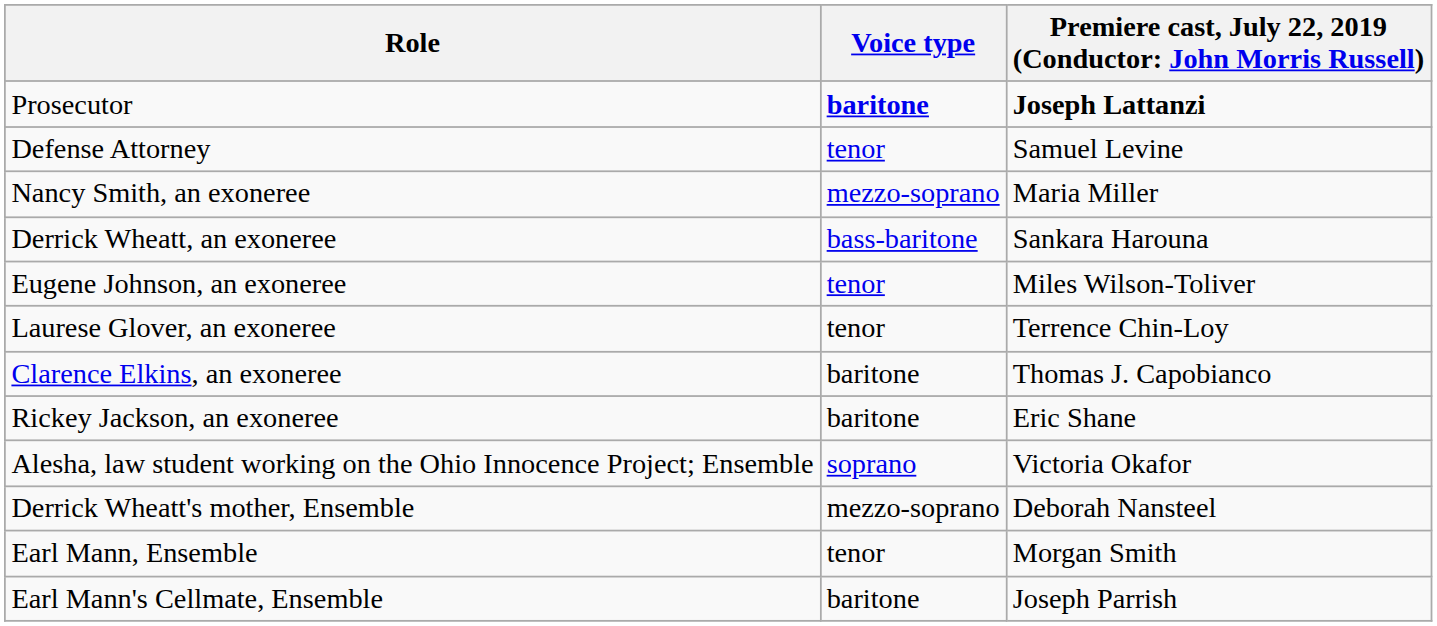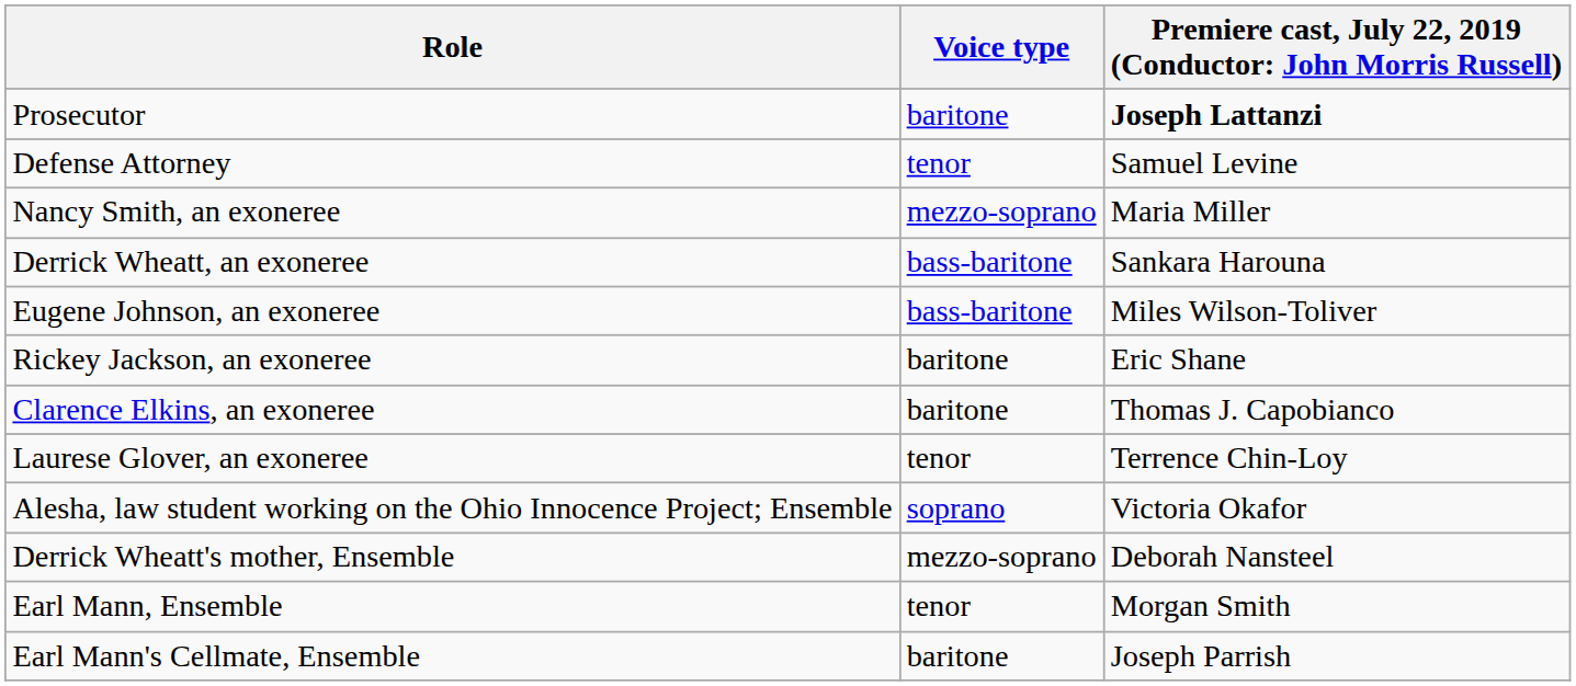Prosecutor | Voice type: bold -> normal
Eugene Johnson, an exoneree | Voice type: tenor -> bass-baritone
rows swapped: Laurese Glover, an exoneree <-> Rickey Jackson, an exoneree
